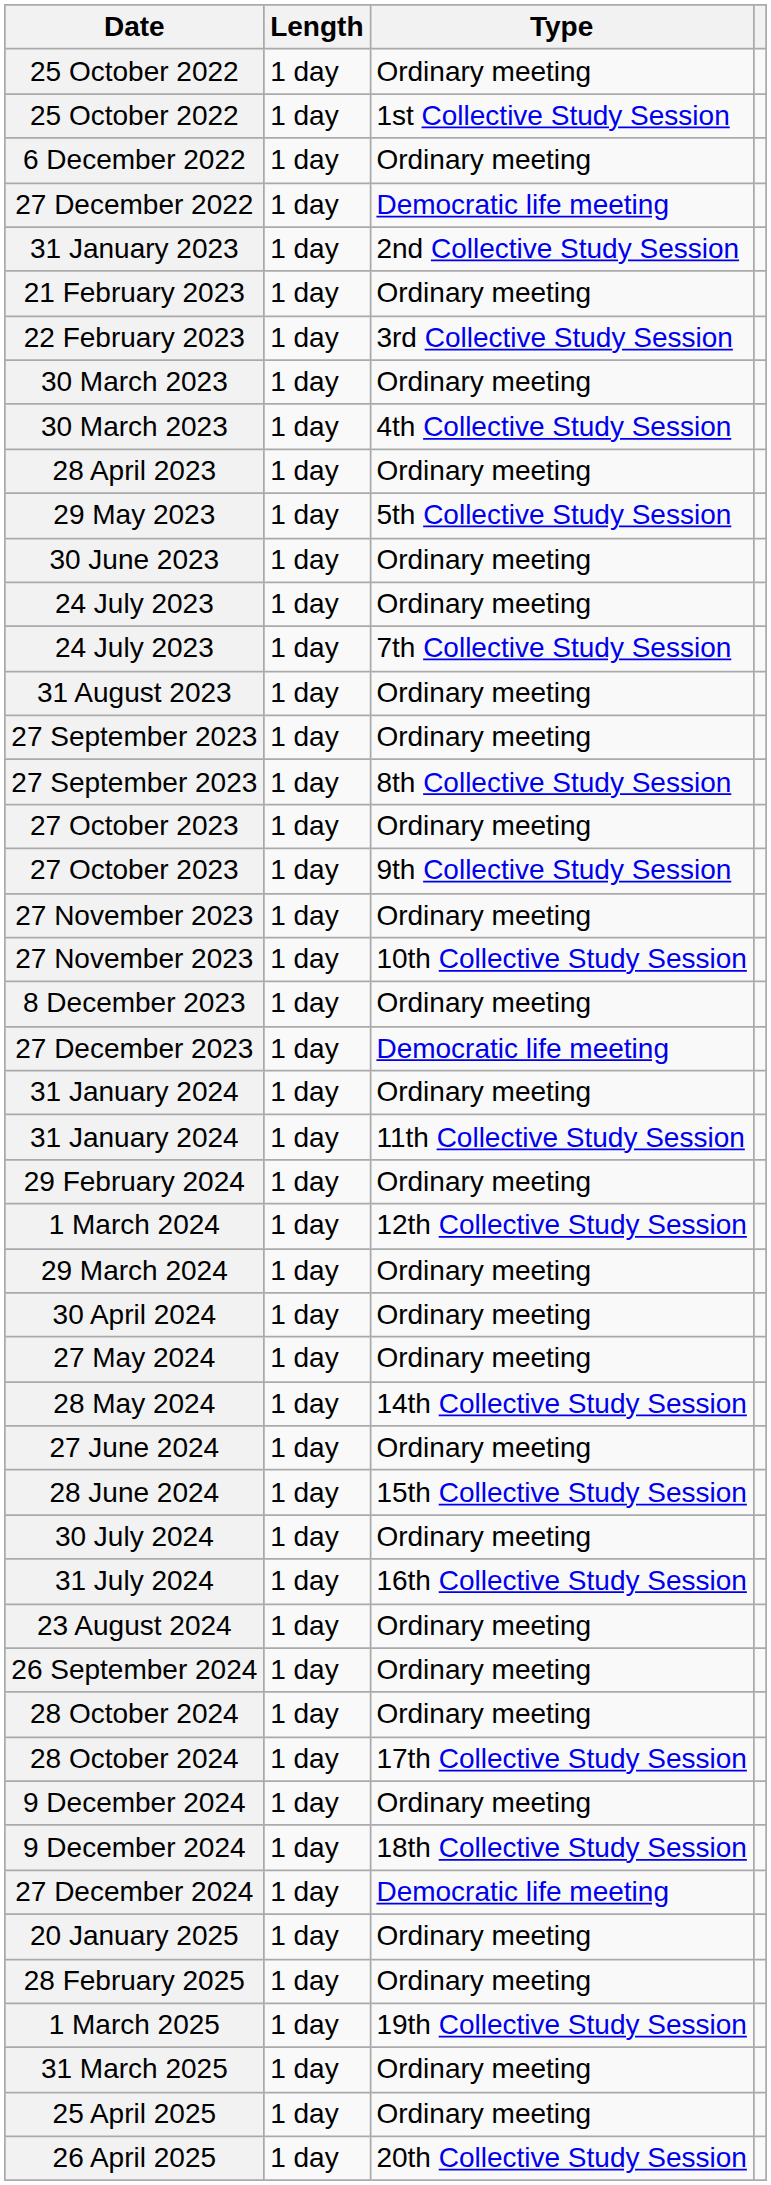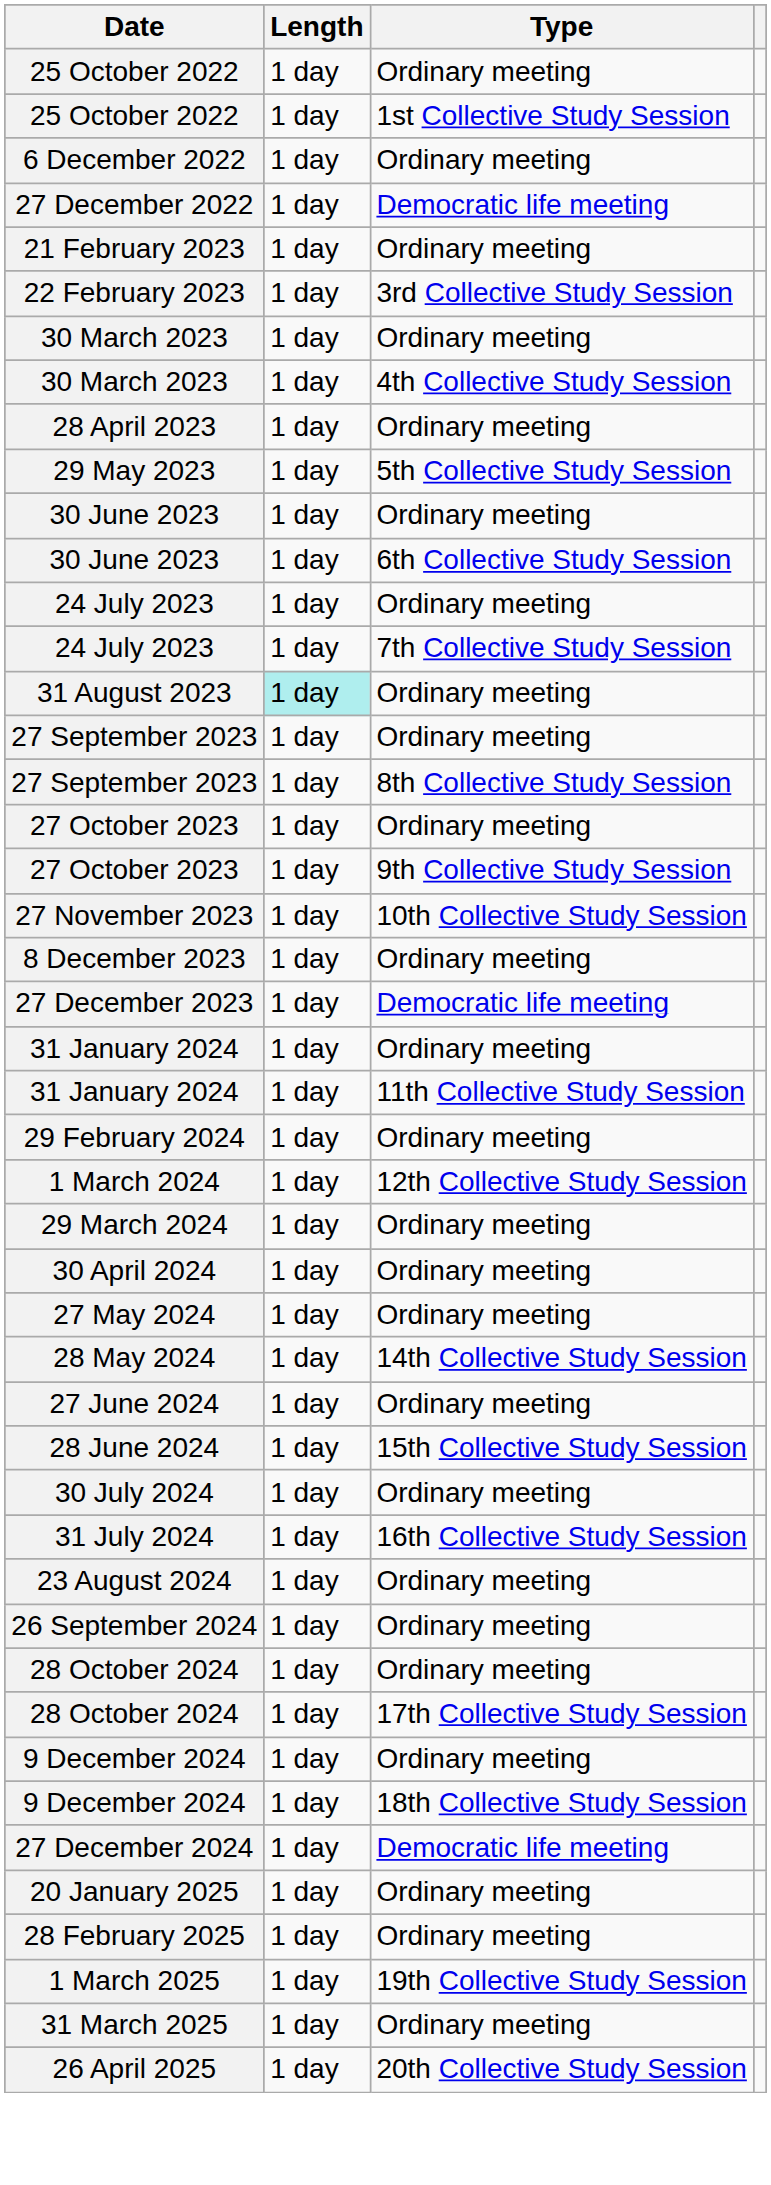- row: 31 January 2023 | 1 day | 2nd Collective Study Session
+ row: 30 June 2023 | 1 day | 6th Collective Study Session
31 August 2023 | Length: no background -> paleturquoise background
- row: 27 November 2023 | 1 day | Ordinary meeting
- row: 25 April 2025 | 1 day | Ordinary meeting
